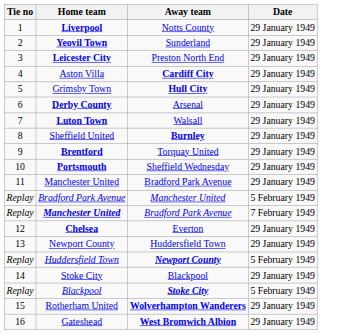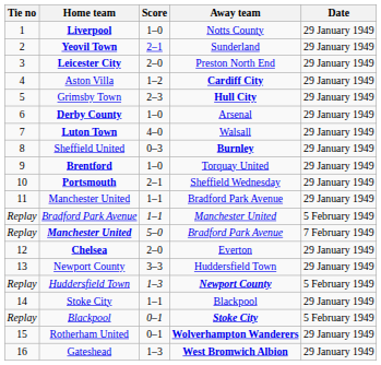+ column: Score | 1–0 | 2–1 | 2–0 | 1–2 | 2–3 | 1–0 | 4–0 | 0–3 | 1–0 | 2–1 | 1–1 | 1–1 | 5–0 | 2–0 | 3–3 | 1–3 | 1–1 | 0–1 | 0–1 | 1–3
